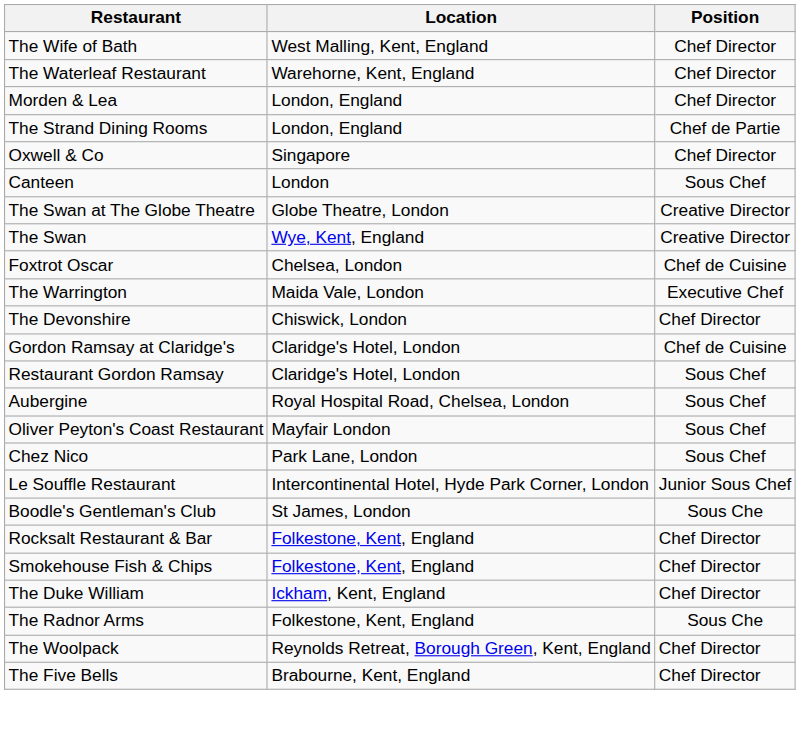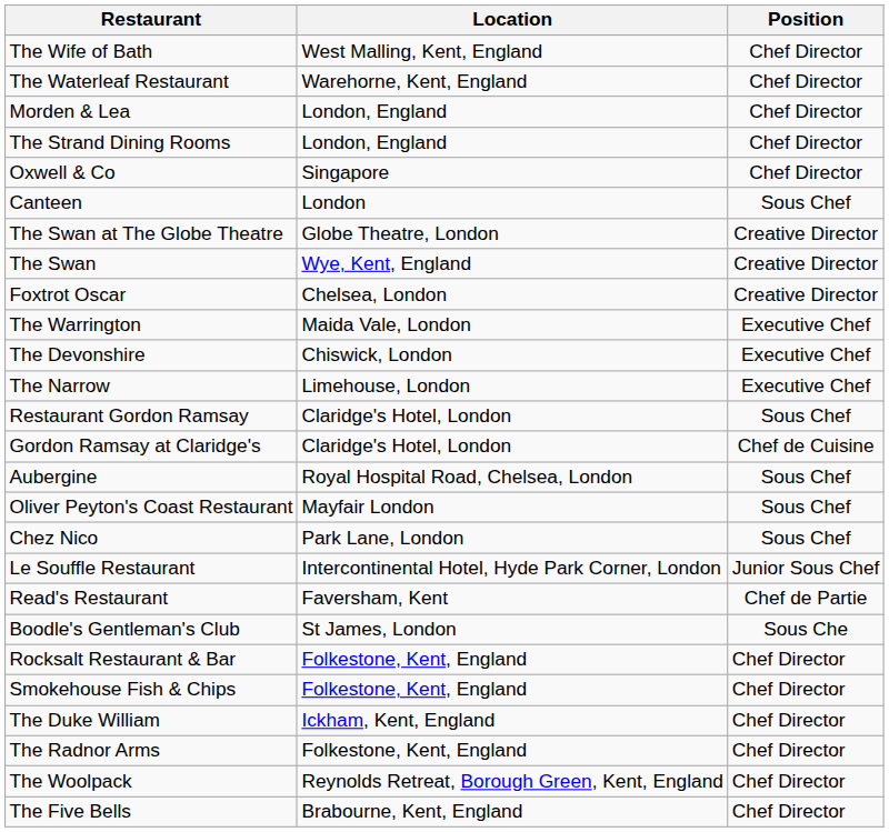The Strand Dining Rooms | Position: Chef de Partie -> Chef Director
Foxtrot Oscar | Position: Chef de Cuisine -> Creative Director
The Devonshire | Position: Chef Director -> Executive Chef
+ row: The Narrow | Limehouse, London | Executive Chef
rows swapped: Gordon Ramsay at Claridge's <-> Restaurant Gordon Ramsay
+ row: Read's Restaurant | Faversham, Kent | Chef de Partie
The Radnor Arms | Position: Sous Che -> Chef Director
